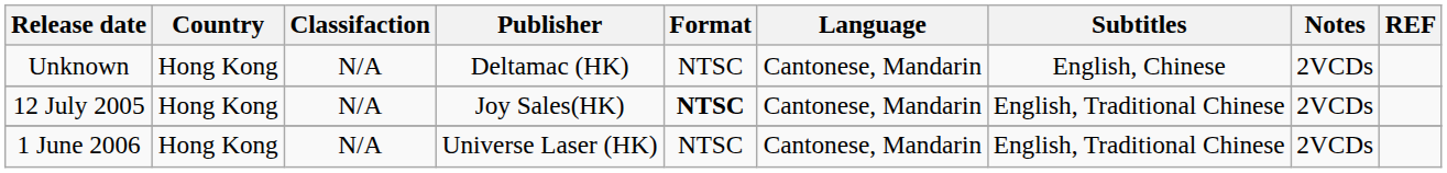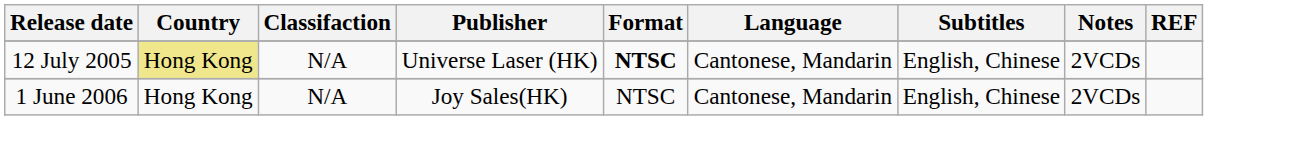- row: Unknown | Hong Kong | N/A | Deltamac (HK) | NTSC | Cantonese, Mandarin | English, Chinese | 2VCDs
12 July 2005 | Country: no background -> khaki background
12 July 2005 | Publisher: Joy Sales(HK) -> Universe Laser (HK)
12 July 2005 | Subtitles: English, Traditional Chinese -> English, Chinese
1 June 2006 | Publisher: Universe Laser (HK) -> Joy Sales(HK)
1 June 2006 | Subtitles: English, Traditional Chinese -> English, Chinese
